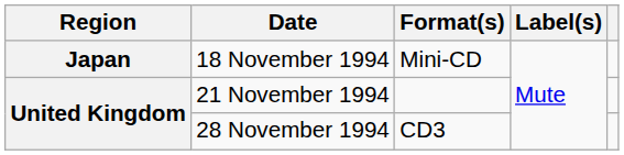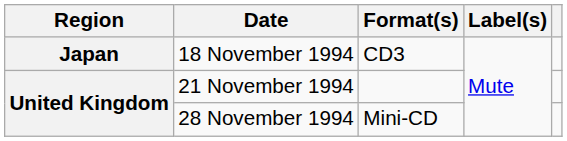18 November 1994 | Format(s): Mini-CD -> CD3
28 November 1994 | Format(s): CD3 -> Mini-CD
